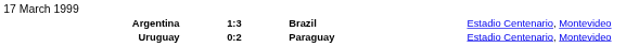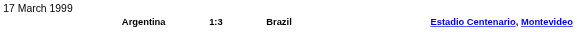Argentina | column 4: normal -> bold
- row: Uruguay | 0:2 | Paraguay | Estadio Centenario, Montevideo
